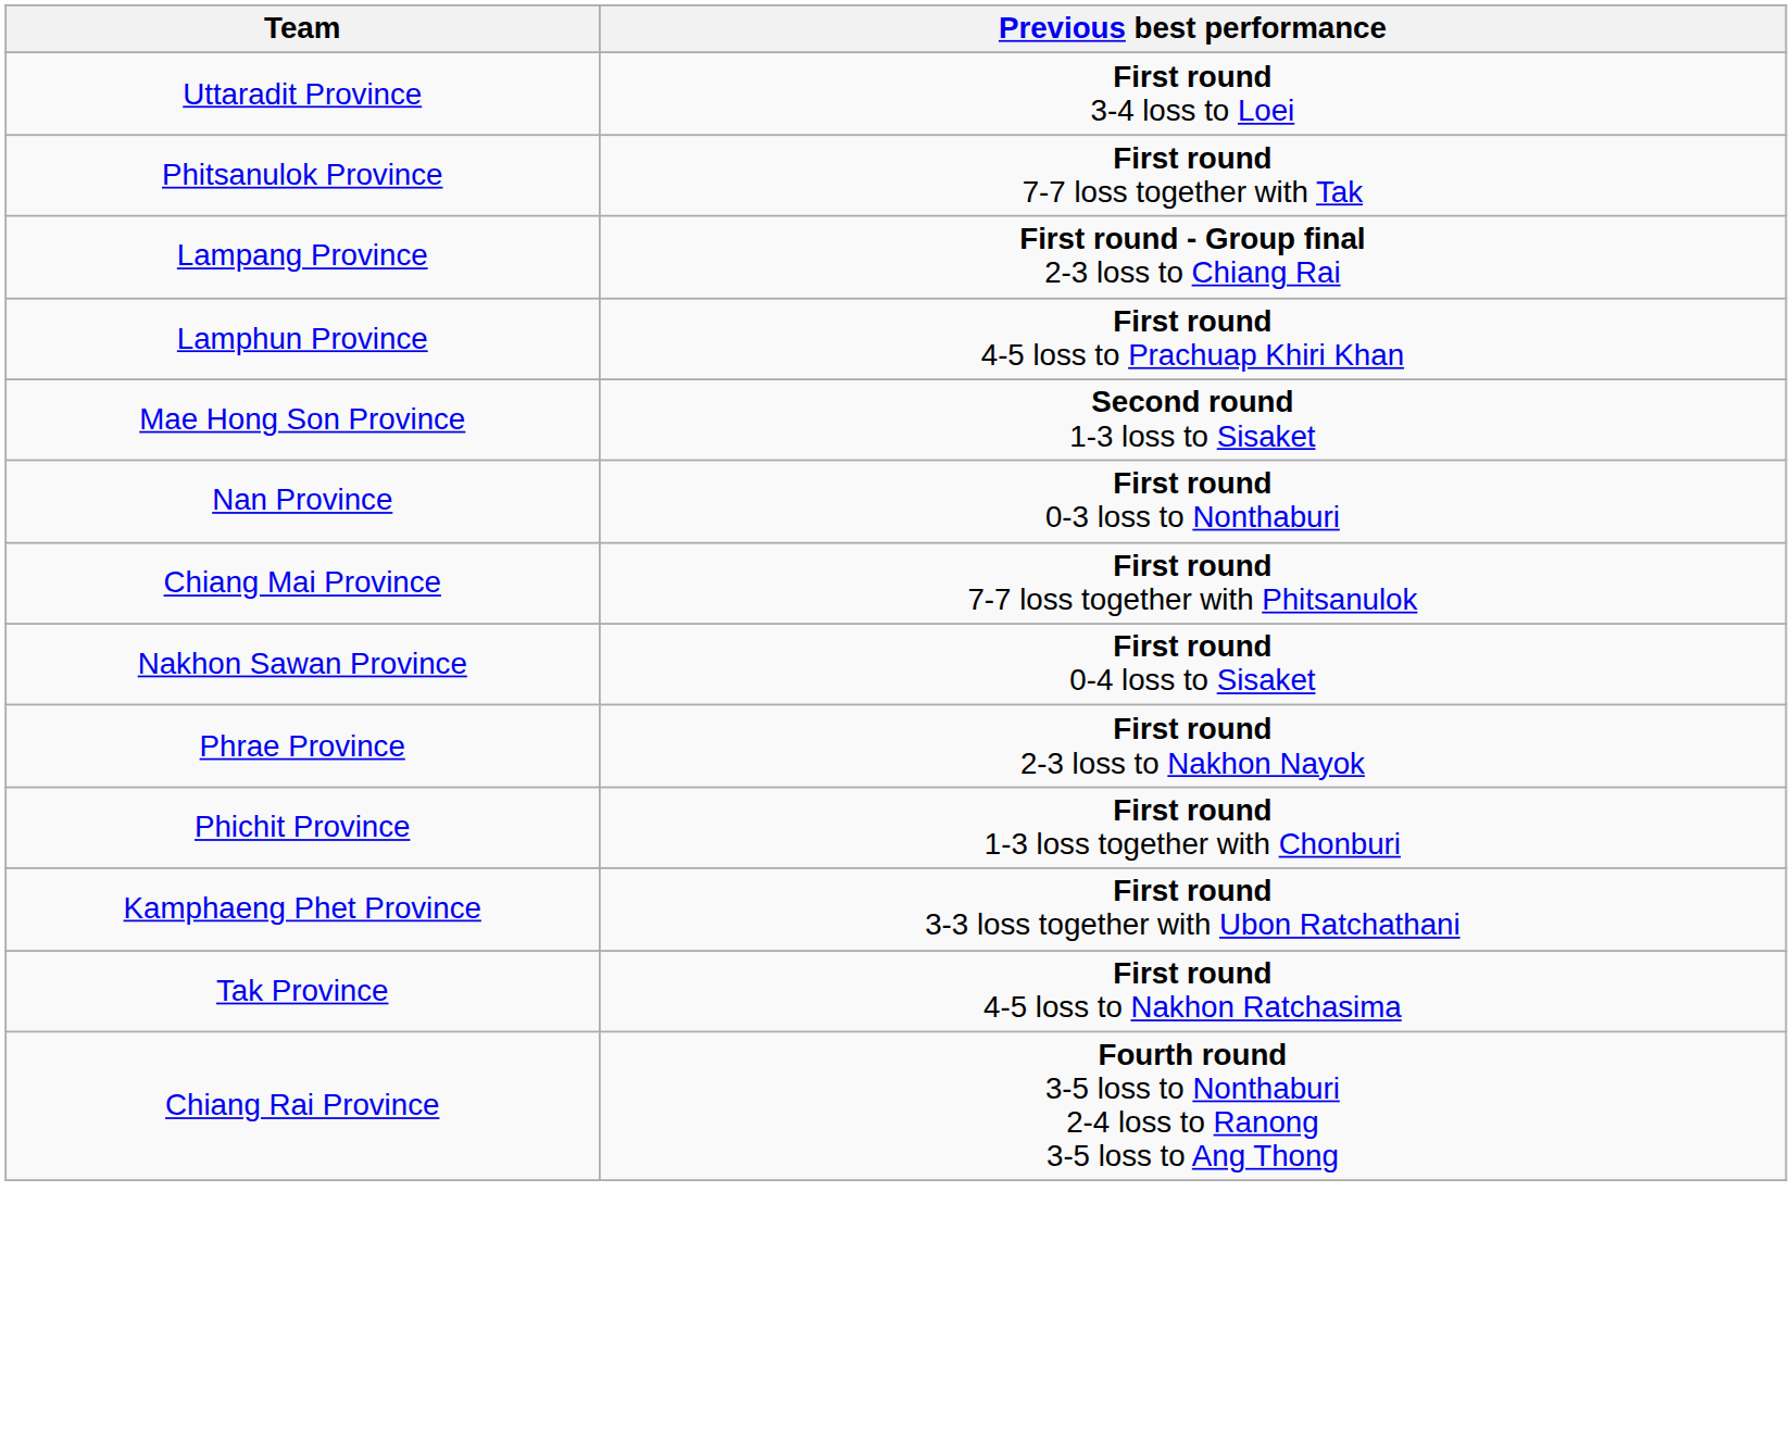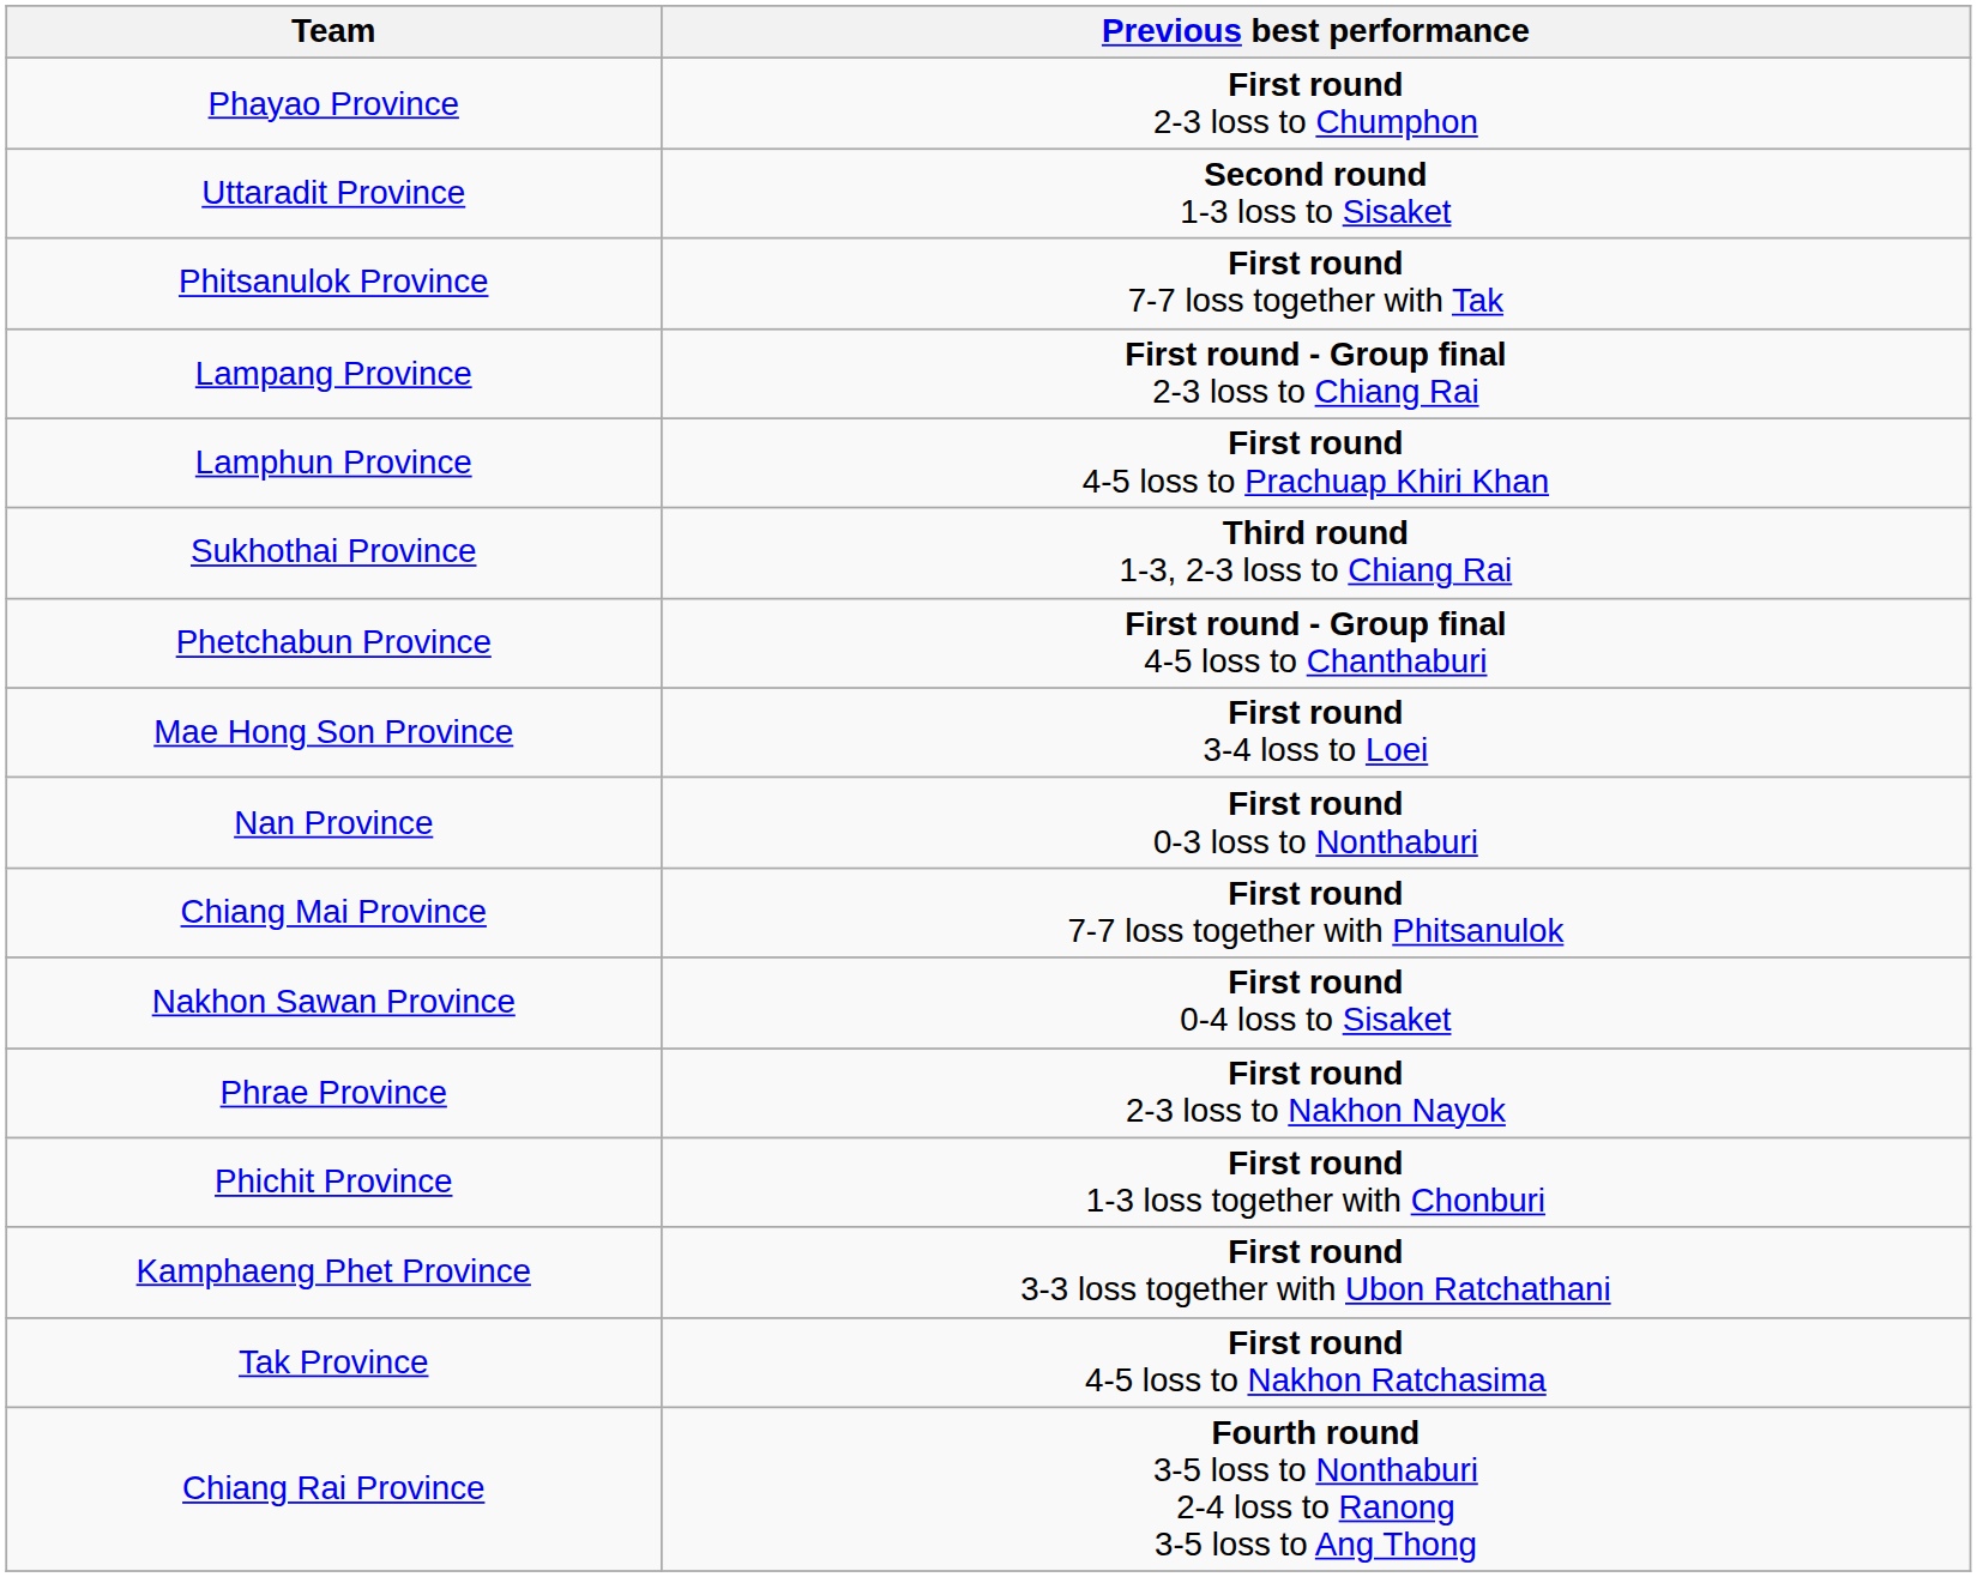+ row: Phayao Province | First round 2-3 loss to Chumphon
Uttaradit Province | Previous best performance: First round 3-4 loss to Loei -> Second round 1-3 loss to Sisaket
+ row: Sukhothai Province | Third round 1-3, 2-3 loss to Chiang Rai
+ row: Phetchabun Province | First round - Group final 4-5 loss to Chanthaburi
Mae Hong Son Province | Previous best performance: Second round 1-3 loss to Sisaket -> First round 3-4 loss to Loei
